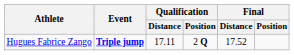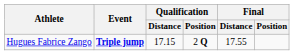Hugues Fabrice Zango | Qualification / Distance: 17.11 -> 17.15
Hugues Fabrice Zango | Final / Distance: 17.52 -> 17.55
